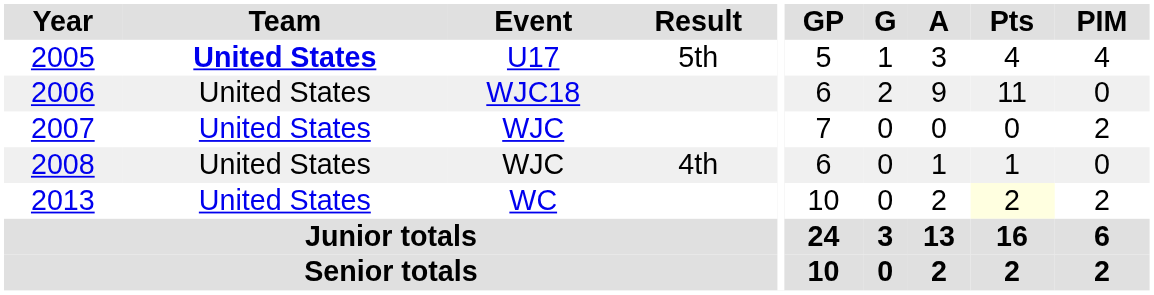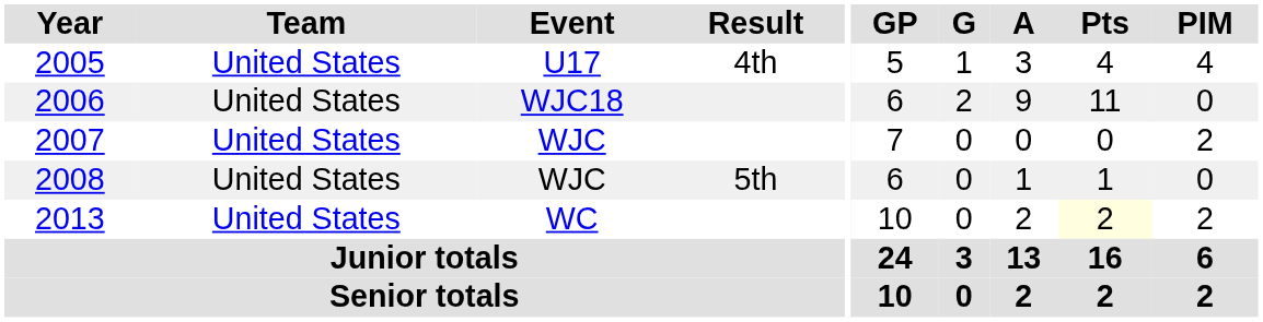2005 | Team: bold -> normal
2005 | Result: 5th -> 4th
2008 | Result: 4th -> 5th
